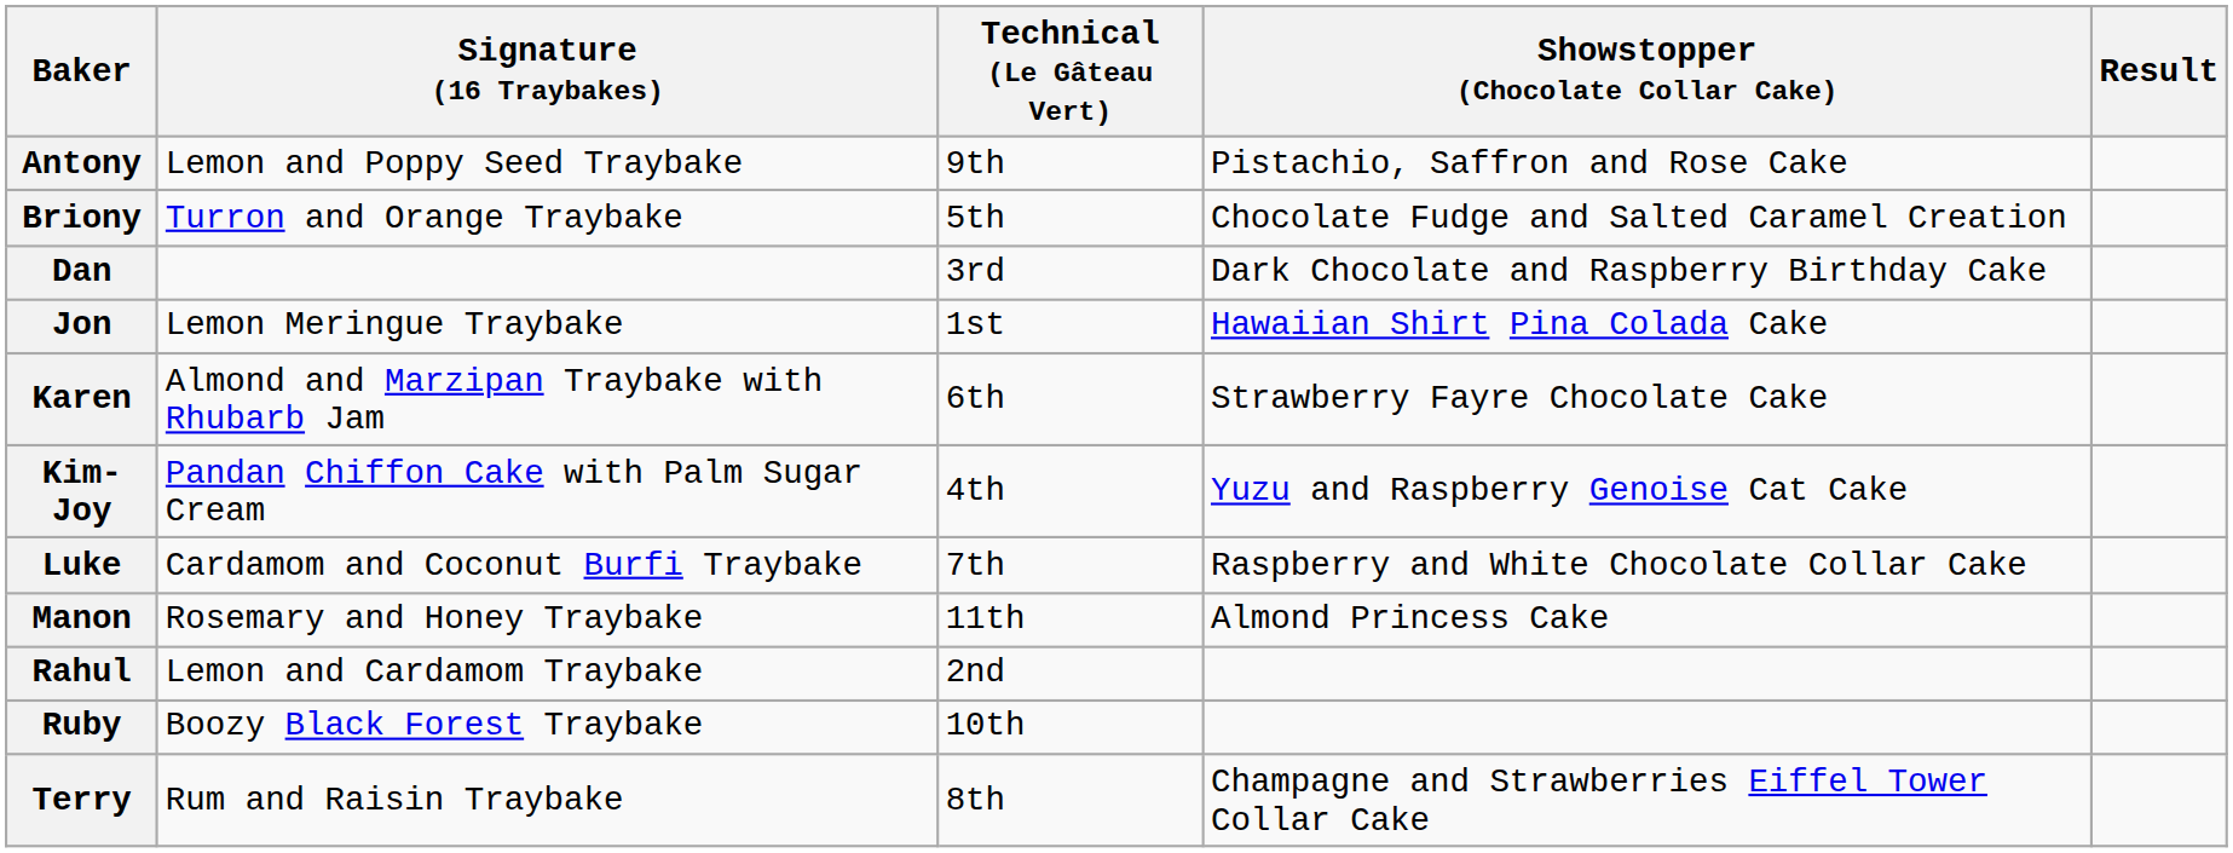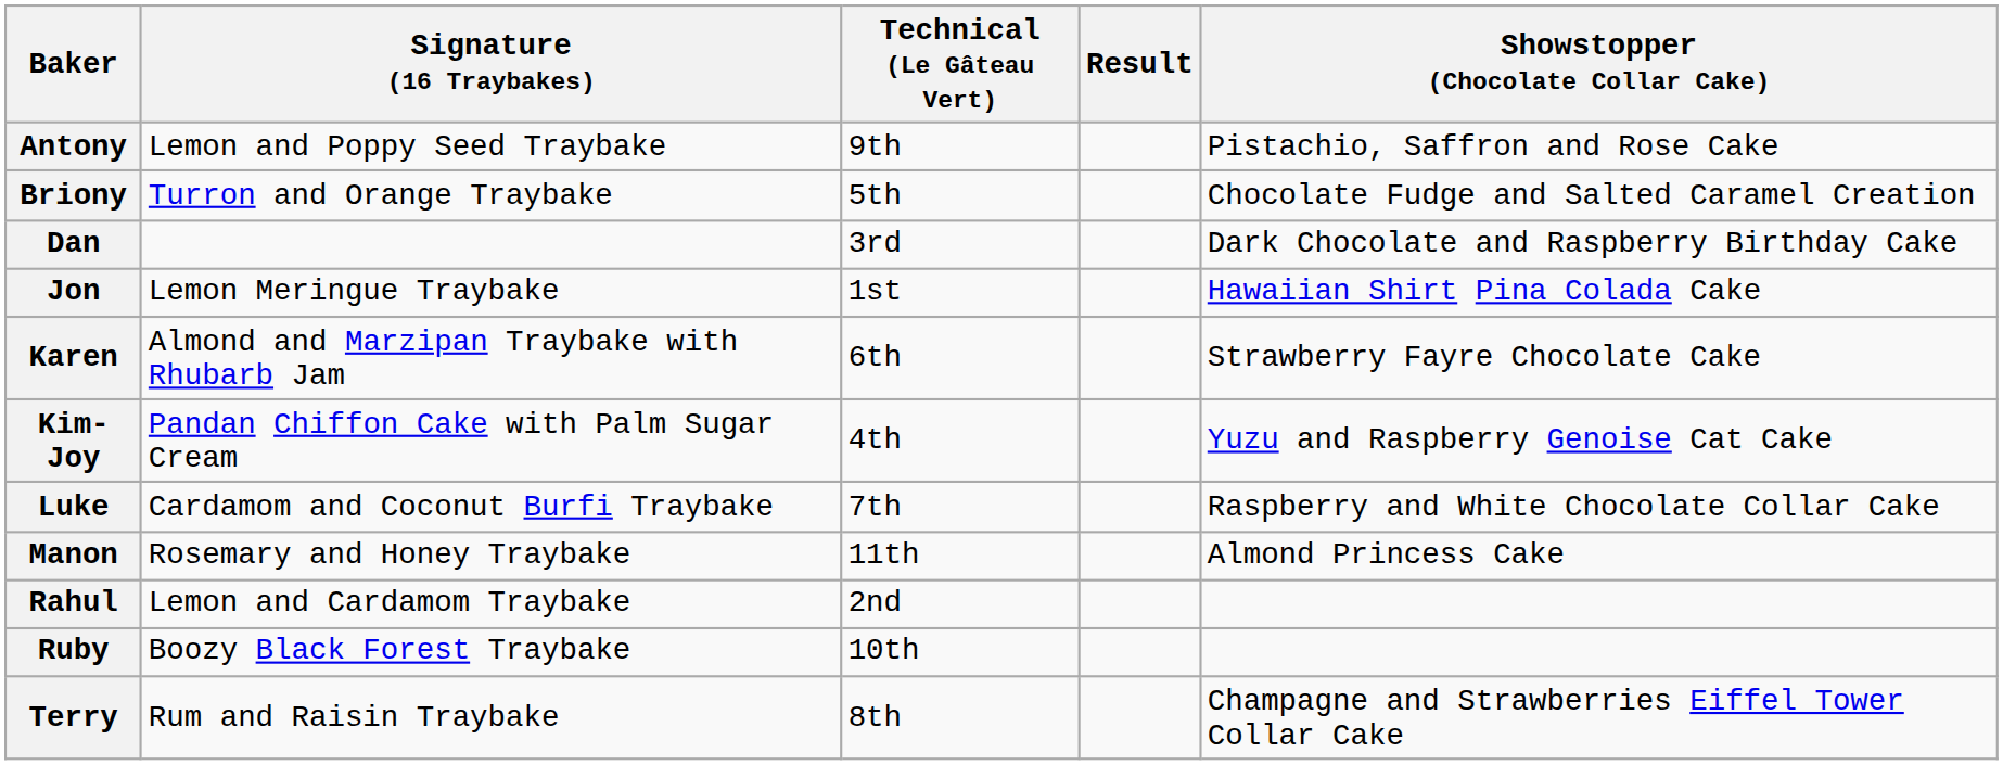columns swapped: Showstopper (Chocolate Collar Cake) <-> Result
